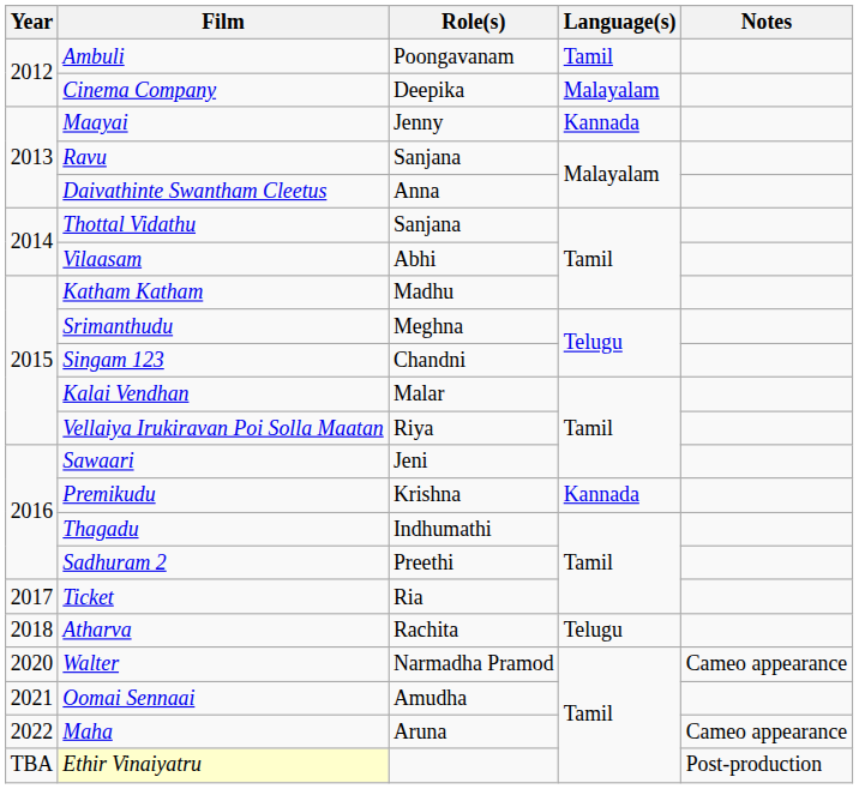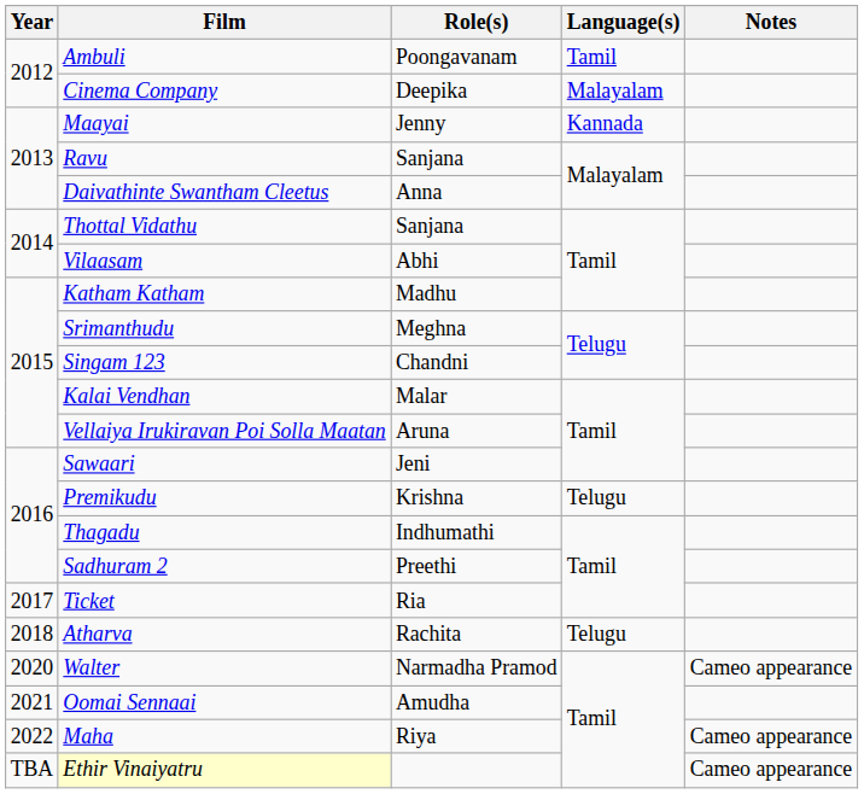Vellaiya Irukiravan Poi Solla Maatan | Role(s): Riya -> Aruna
Premikudu | Language(s): Kannada -> Telugu
Maha | Role(s): Aruna -> Riya
Ethir Vinaiyatru | Notes: Post-production -> Cameo appearance
